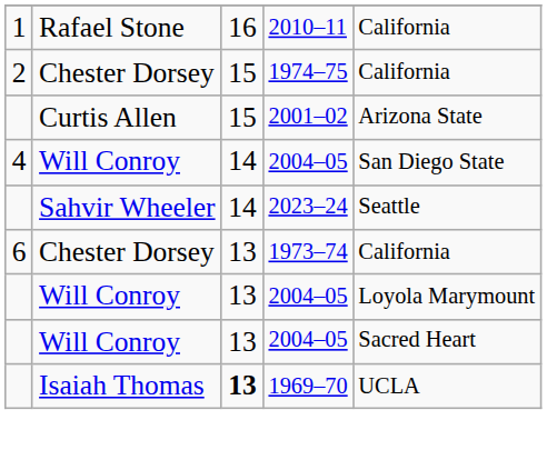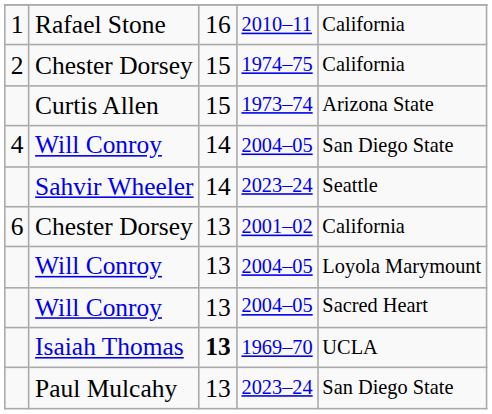Curtis Allen | column 4: 2001–02 -> 1973–74
6 / Chester Dorsey | column 4: 1973–74 -> 2001–02
+ row: Paul Mulcahy | 13 | 2023–24 | San Diego State
